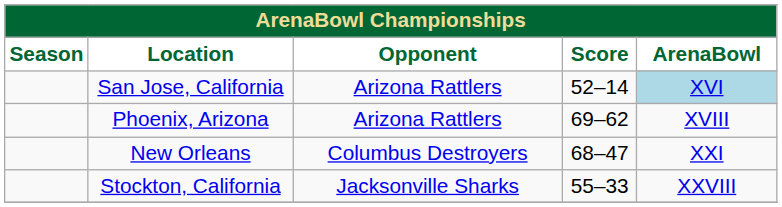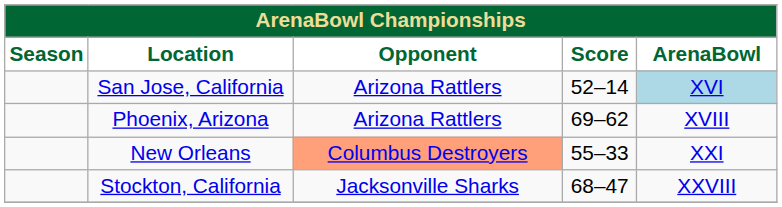New Orleans | Opponent: no background -> lightsalmon background
New Orleans | Score: 68–47 -> 55–33
Stockton, California | Score: 55–33 -> 68–47
